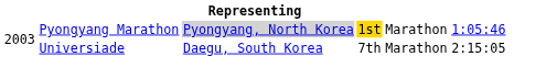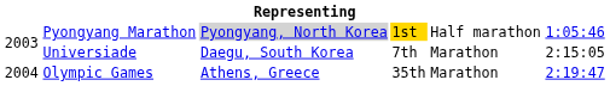Pyongyang Marathon | column 5: Marathon -> Half marathon
+ row: 2004 | Olympic Games | Athens, Greece | 35th | Marathon | 2:19:47
